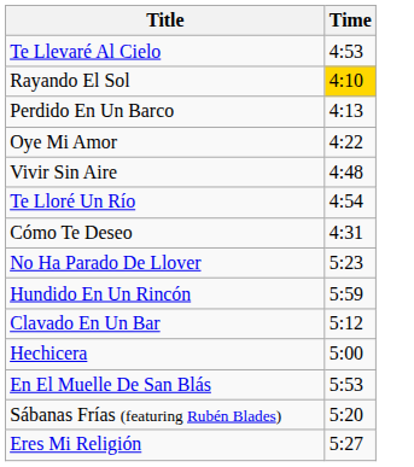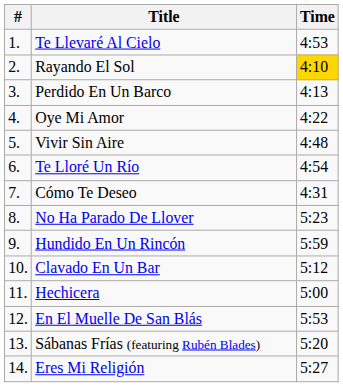+ column: # | 1. | 2. | 3. | 4. | 5. | 6. | 7. | 8. | 9. | 10. | 11. | 12. | 13. | 14.
